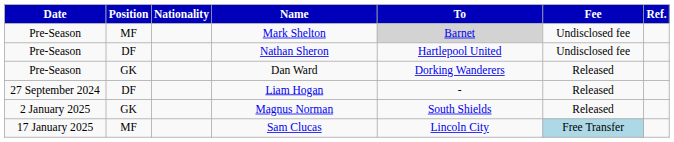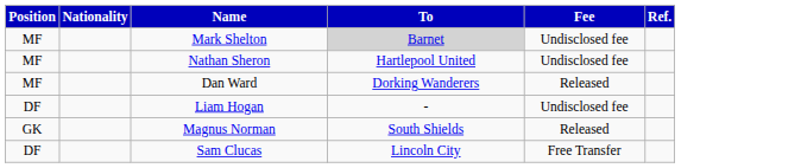- column: Date | Pre-Season | Pre-Season | Pre-Season | 27 September 2024 | 2 January 2025 | 17 January 2025
Nathan Sheron | Position: DF -> MF
Dan Ward | Position: GK -> MF
Liam Hogan | Fee: Released -> Undisclosed fee
Sam Clucas | Position: MF -> DF
Sam Clucas | Fee: lightblue background -> no background
